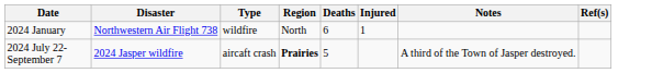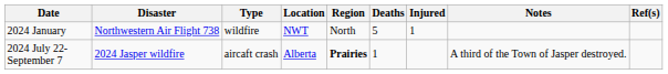+ column: Location | NWT | Alberta
2024 January | Deaths: 6 -> 5
2024 July 22-September 7 | Deaths: 5 -> 1
